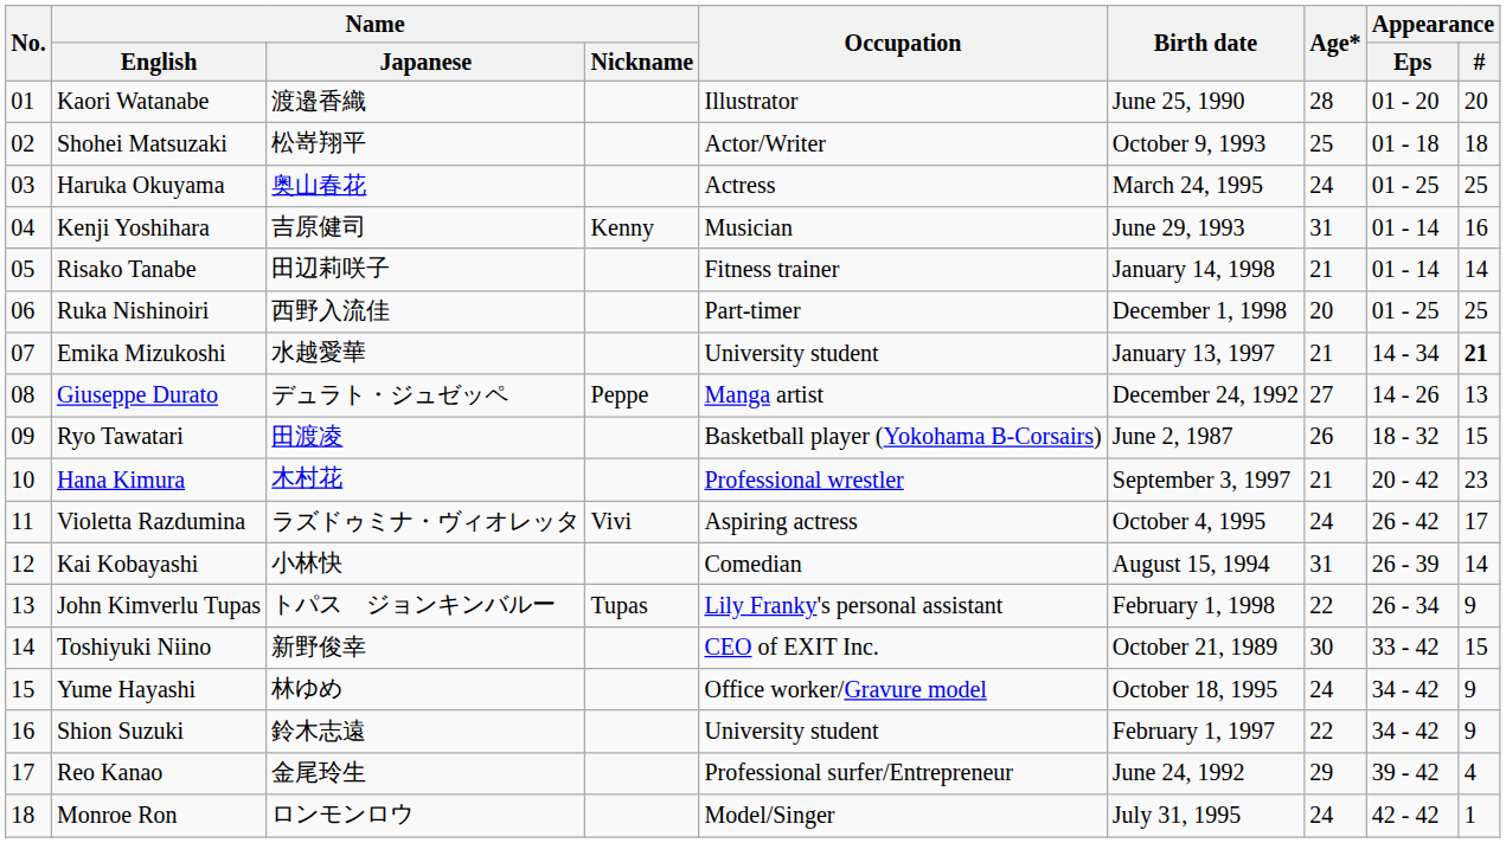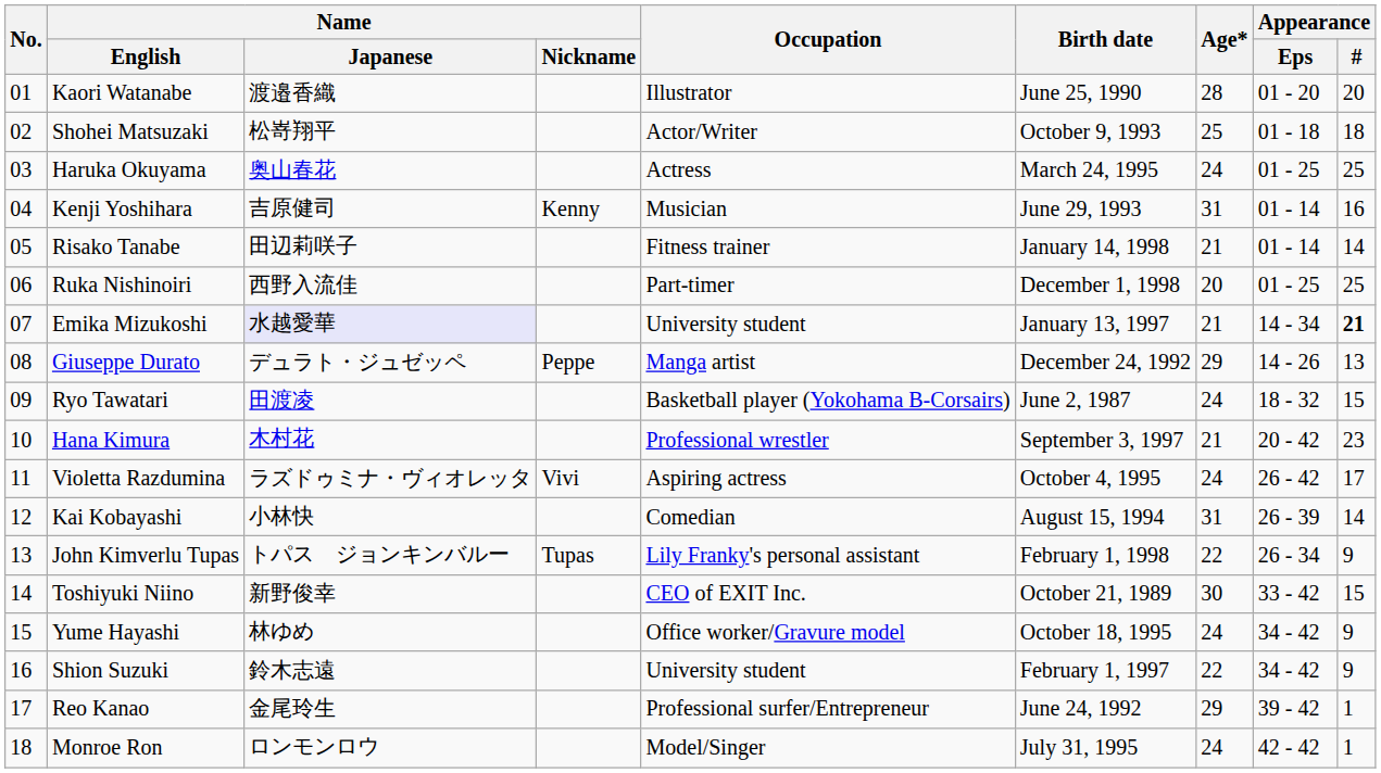Emika Mizukoshi | Name / Japanese: no background -> lavender background
Giuseppe Durato | Age*: 27 -> 29
Ryo Tawatari | Age*: 26 -> 24
Reo Kanao | Appearance / #: 4 -> 1
